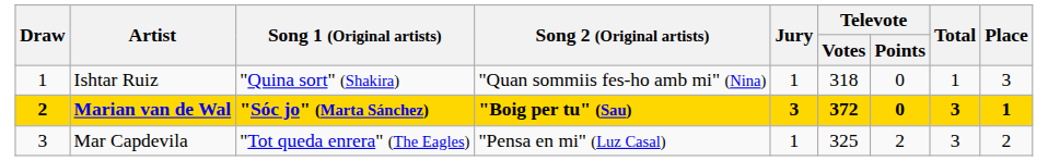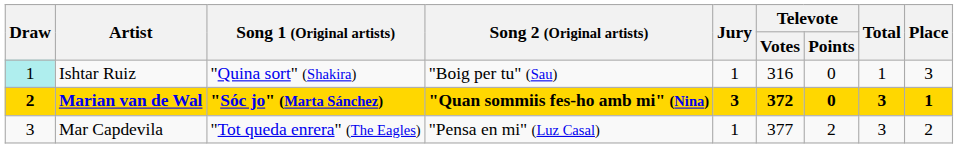Ishtar Ruiz | Draw: no background -> paleturquoise background
Ishtar Ruiz | Song 2 (Original artists): "Quan sommiis fes-ho amb mi" (Nina) -> "Boig per tu" (Sau)
Ishtar Ruiz | Televote / Votes: 318 -> 316
Marian van de Wal | Song 2 (Original artists): "Boig per tu" (Sau) -> "Quan sommiis fes-ho amb mi" (Nina)
Mar Capdevila | Televote / Votes: 325 -> 377
